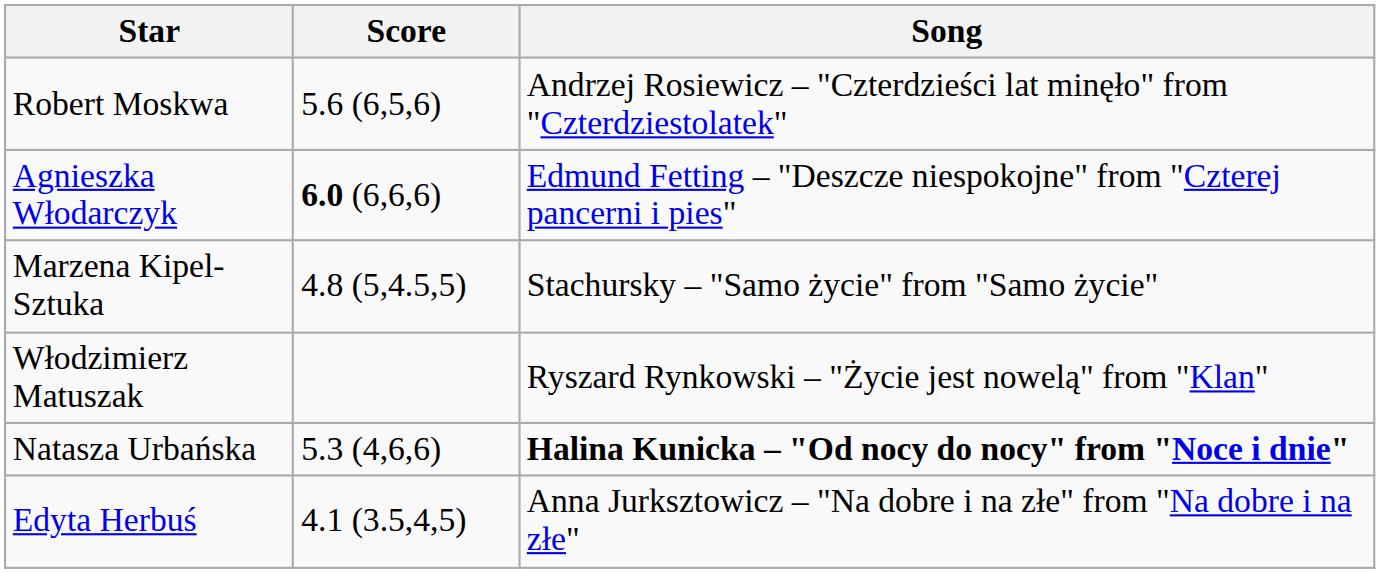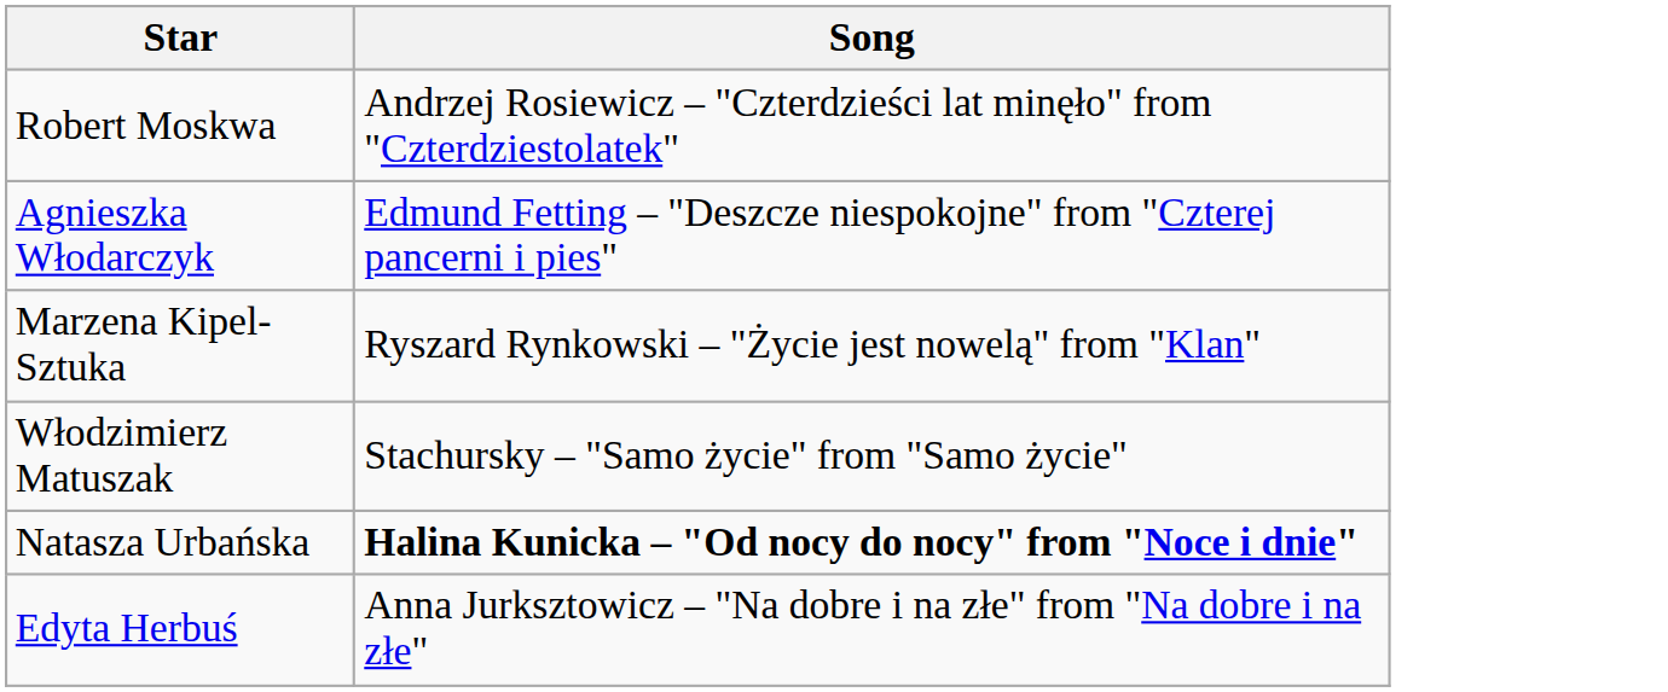- column: Score | 5.6 (6,5,6) | 6.0 (6,6,6) | 4.8 (5,4.5,5) | 5.3 (4,6,6) | 4.1 (3.5,4,5)
Marzena Kipel-Sztuka | Song: Stachursky – "Samo życie" from "Samo życie" -> Ryszard Rynkowski – "Życie jest nowelą" from "Klan"
Włodzimierz Matuszak | Song: Ryszard Rynkowski – "Życie jest nowelą" from "Klan" -> Stachursky – "Samo życie" from "Samo życie"
